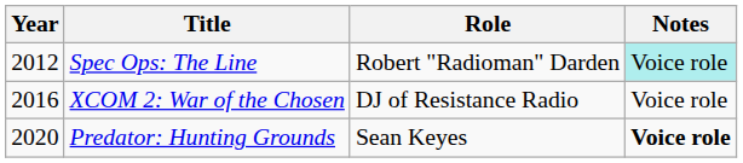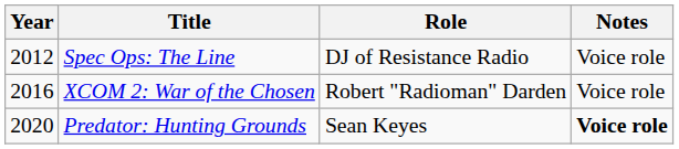Spec Ops: The Line | Role: Robert "Radioman" Darden -> DJ of Resistance Radio
Spec Ops: The Line | Notes: paleturquoise background -> no background
XCOM 2: War of the Chosen | Role: DJ of Resistance Radio -> Robert "Radioman" Darden
